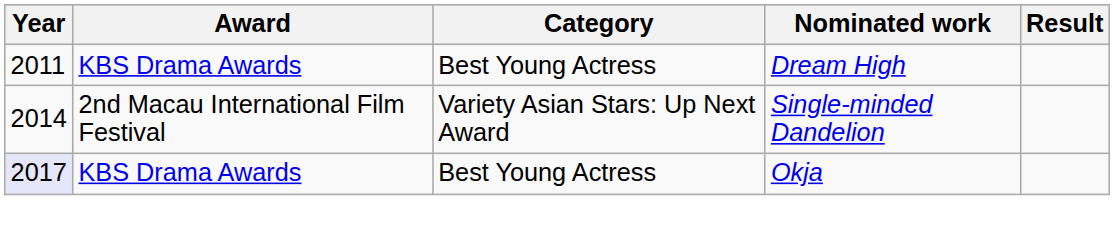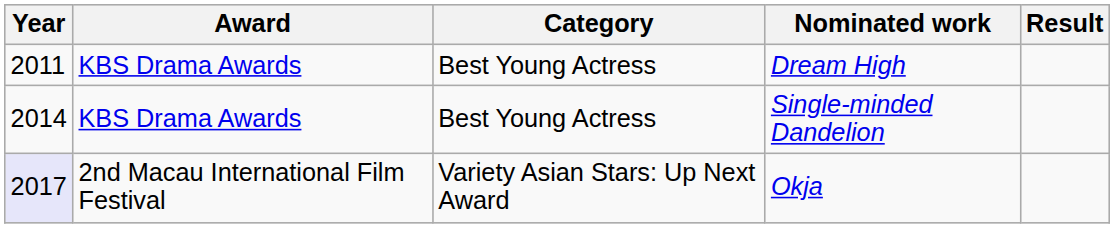Single-minded Dandelion | Award: 2nd Macau International Film Festival -> KBS Drama Awards
Single-minded Dandelion | Category: Variety Asian Stars: Up Next Award -> Best Young Actress
Okja | Award: KBS Drama Awards -> 2nd Macau International Film Festival
Okja | Category: Best Young Actress -> Variety Asian Stars: Up Next Award
